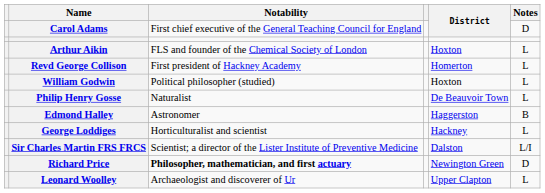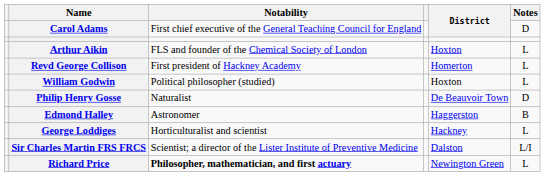Philip Henry Gosse | Notes: L -> D
Richard Price | Notes: D -> L
- row: Leonard Woolley | Archaeologist and discoverer of Ur | Upper Clapton | L
